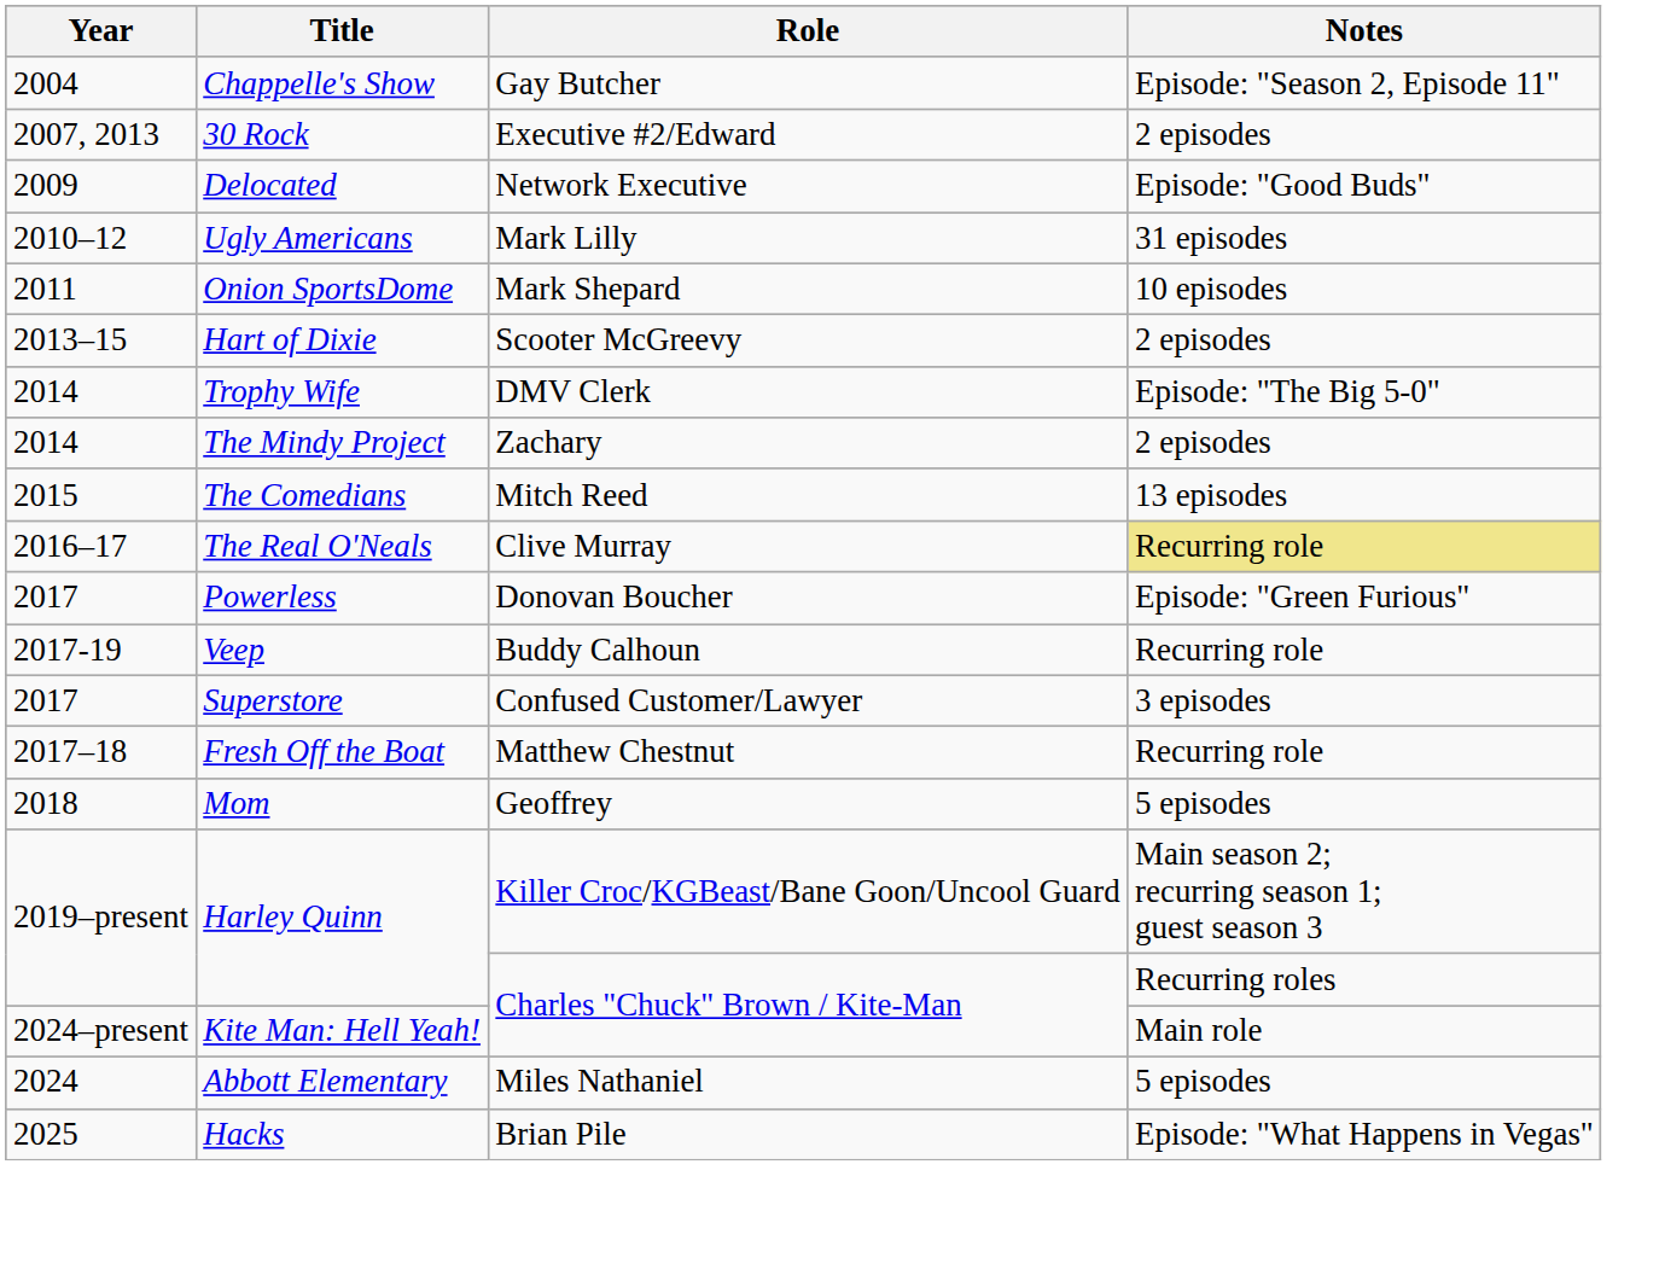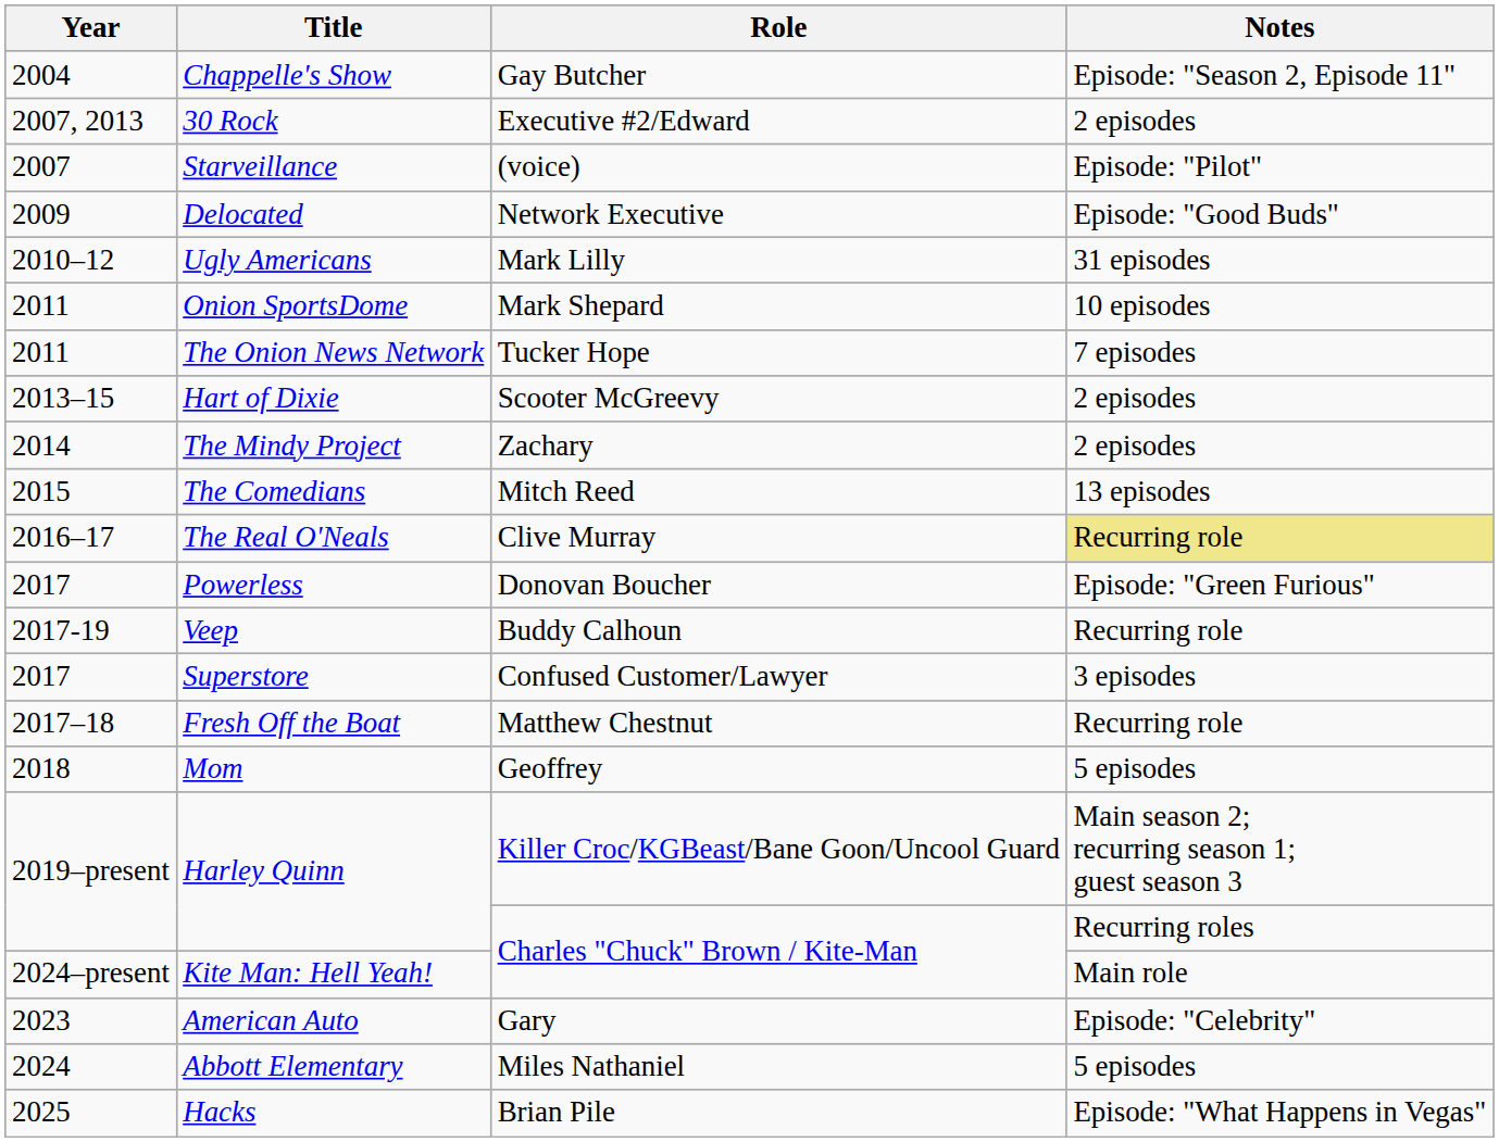+ row: 2007 | Starveillance | (voice) | Episode: "Pilot"
+ row: 2011 | The Onion News Network | Tucker Hope | 7 episodes
- row: 2014 | Trophy Wife | DMV Clerk | Episode: "The Big 5-0"
+ row: 2023 | American Auto | Gary | Episode: "Celebrity"
